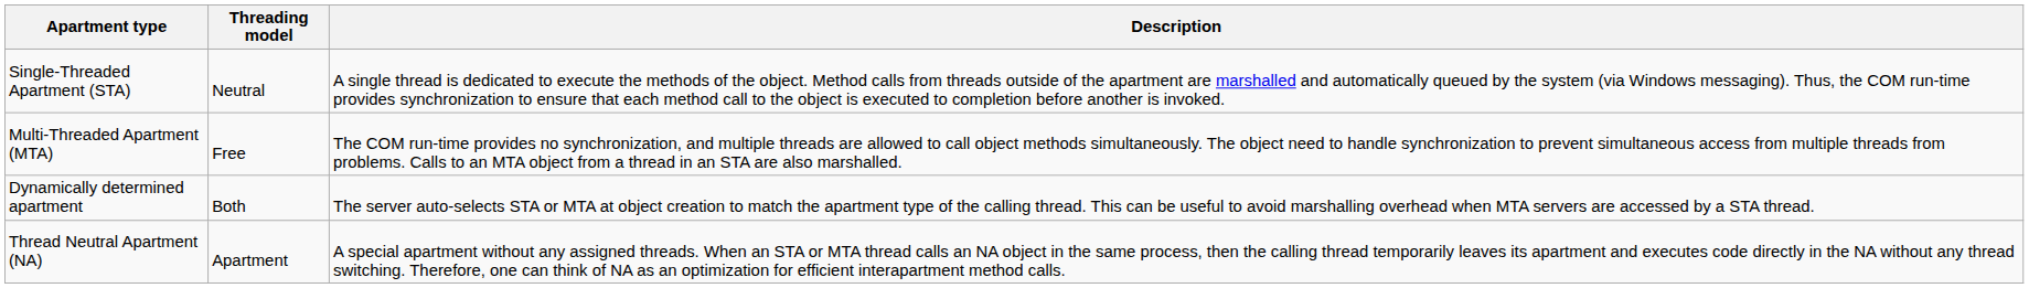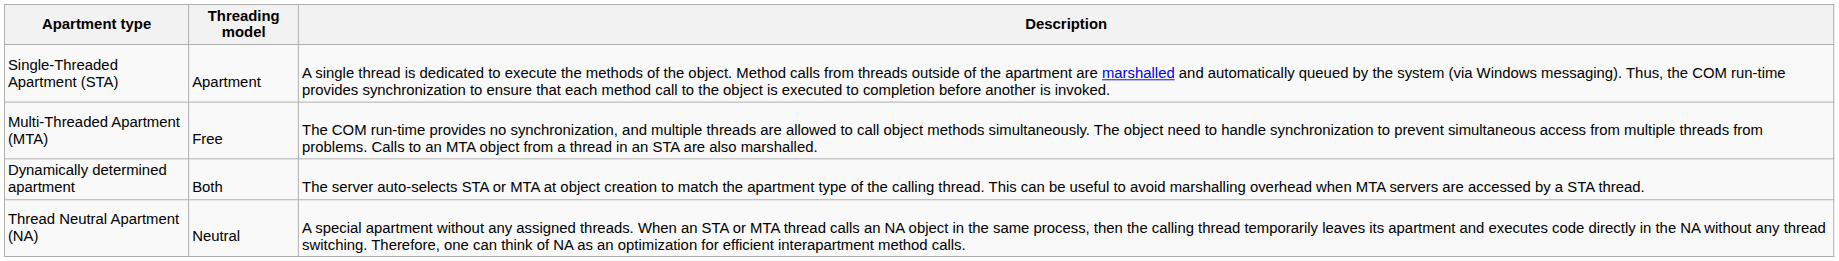Single-Threaded Apartment (STA) | Threading model: Neutral -> Apartment
Thread Neutral Apartment (NA) | Threading model: Apartment -> Neutral
